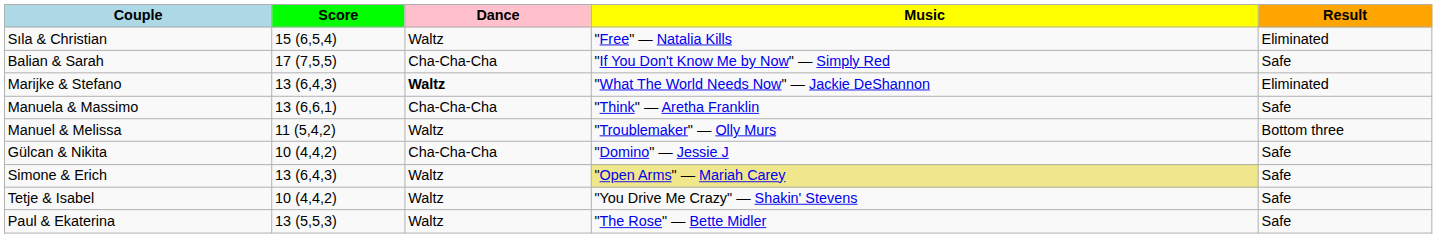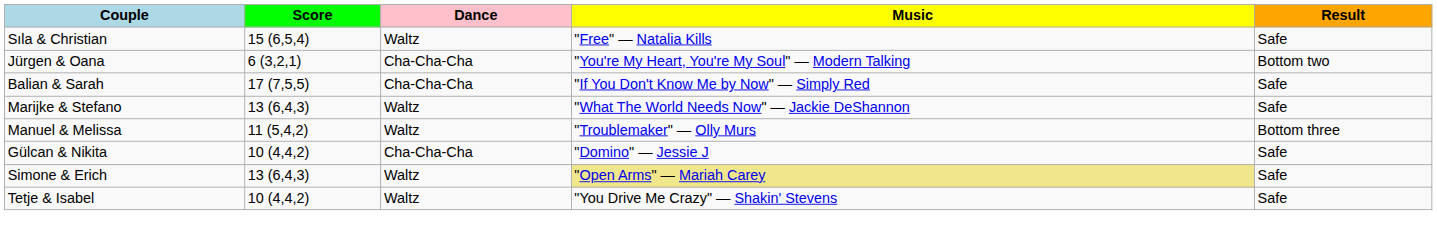Sıla & Christian | Result: Eliminated -> Safe
+ row: Jürgen & Oana | 6 (3,2,1) | Cha-Cha-Cha | "You're My Heart, You're My Soul" — Modern Talking | Bottom two
Marijke & Stefano | Dance: bold -> normal
Marijke & Stefano | Result: Eliminated -> Safe
- row: Manuela & Massimo | 13 (6,6,1) | Cha-Cha-Cha | "Think" — Aretha Franklin | Safe
- row: Paul & Ekaterina | 13 (5,5,3) | Waltz | "The Rose" — Bette Midler | Safe
